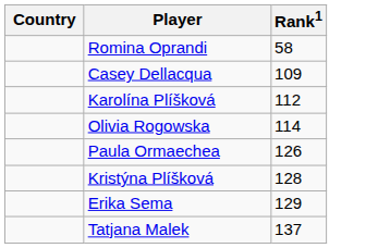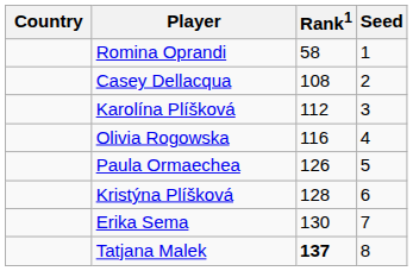+ column: Seed | 1 | 2 | 3 | 4 | 5 | 6 | 7 | 8
Casey Dellacqua | Rank1: 109 -> 108
Olivia Rogowska | Rank1: 114 -> 116
Erika Sema | Rank1: 129 -> 130
Tatjana Malek | Rank1: normal -> bold
